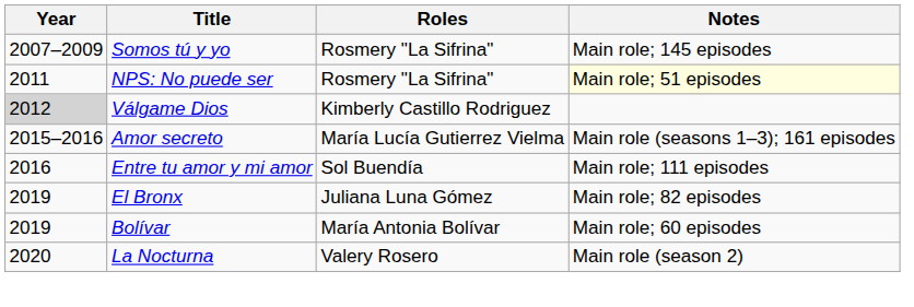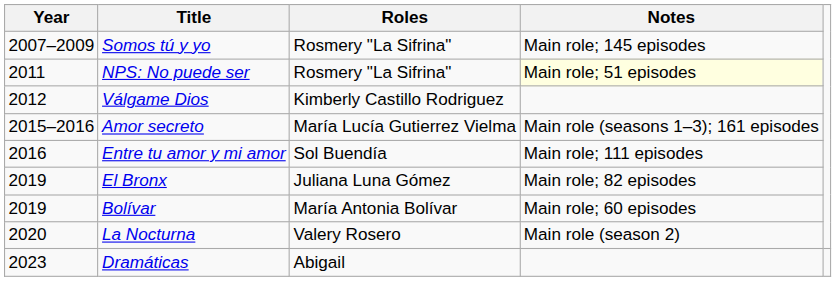Válgame Dios | Year: lightgrey background -> no background
+ row: 2023 | Dramáticas | Abigail
